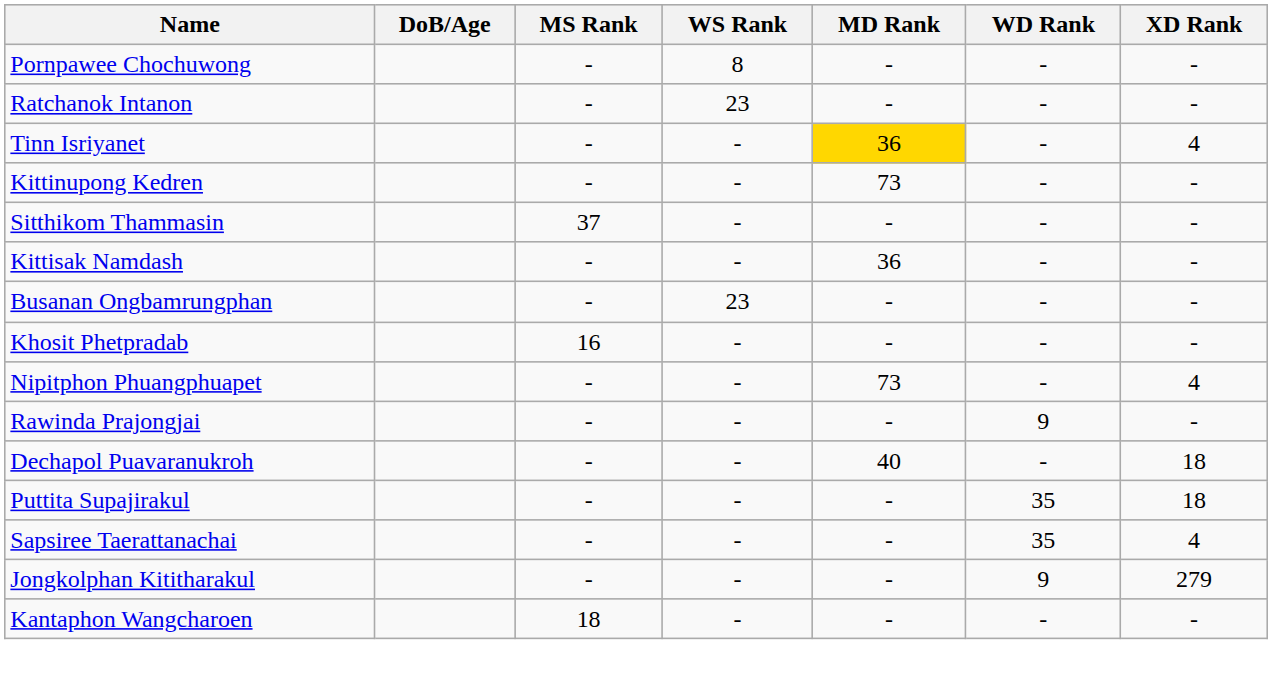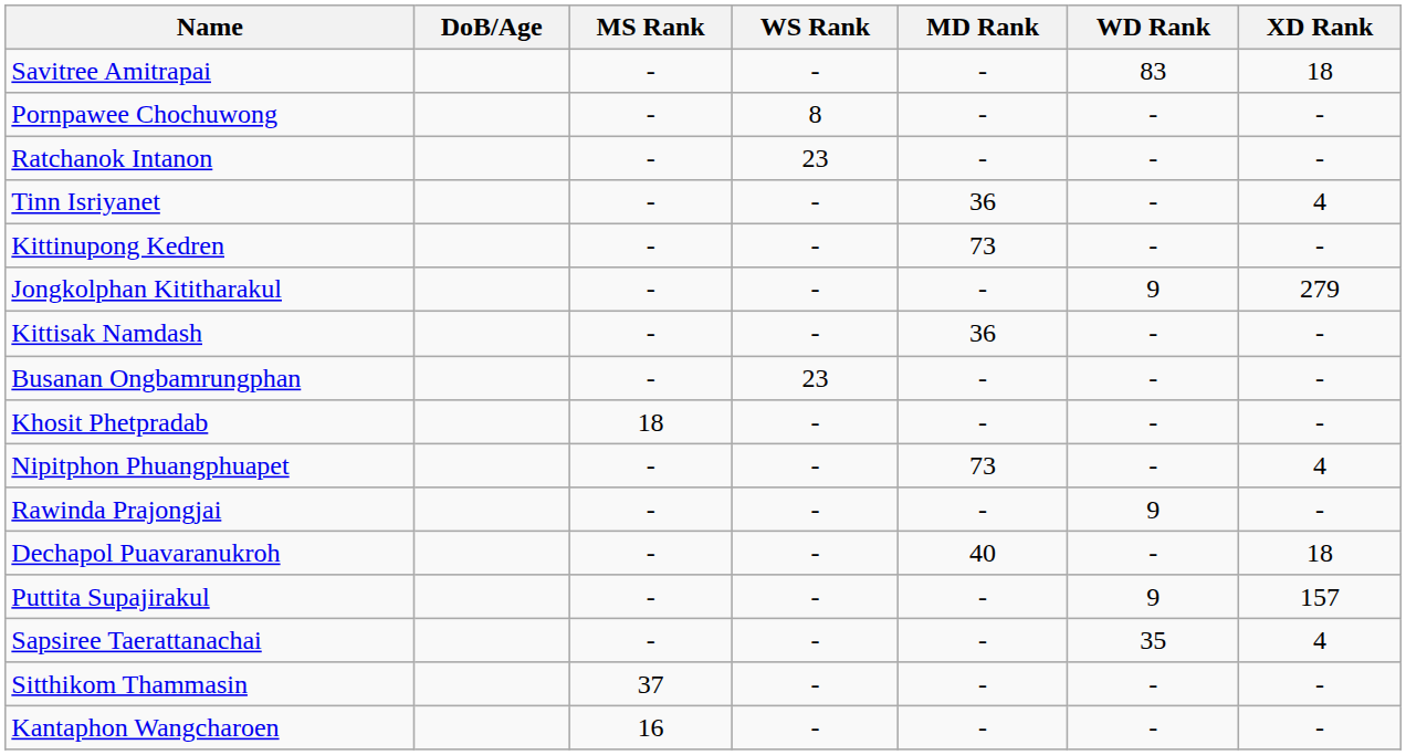+ row: Savitree Amitrapai | - | - | - | 83 | 18
Tinn Isriyanet | MD Rank: gold background -> no background
rows swapped: Jongkolphan Kititharakul <-> Sitthikom Thammasin
Khosit Phetpradab | MS Rank: 16 -> 18
Puttita Supajirakul | WD Rank: 35 -> 9
Puttita Supajirakul | XD Rank: 18 -> 157
Kantaphon Wangcharoen | MS Rank: 18 -> 16
